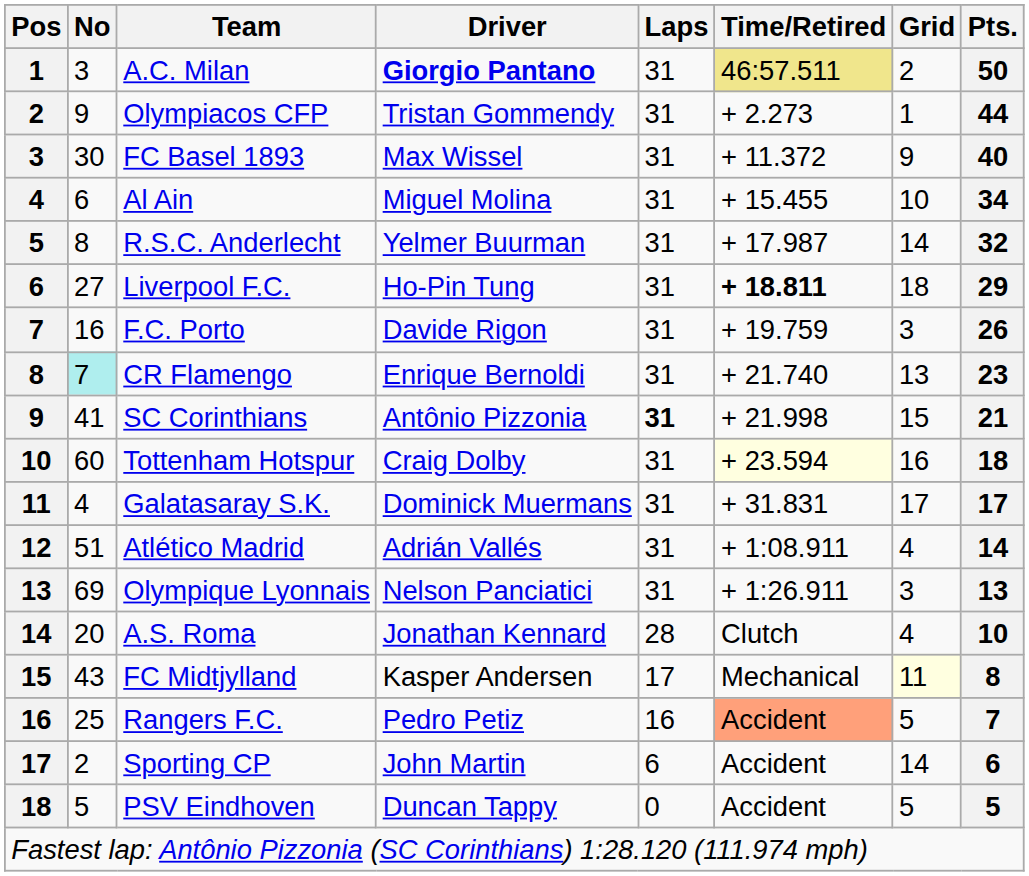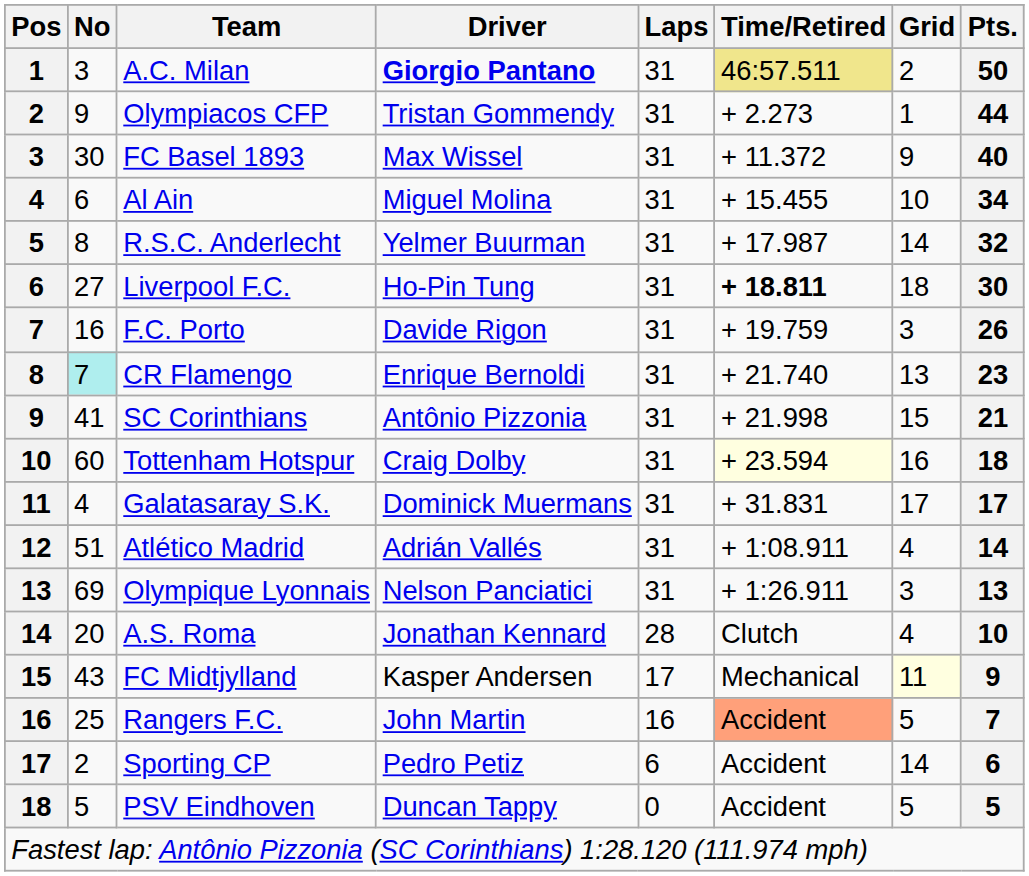Liverpool F.C. | Pts.: 29 -> 30
SC Corinthians | Laps: bold -> normal
FC Midtjylland | Pts.: 8 -> 9
Rangers F.C. | Driver: Pedro Petiz -> John Martin
Sporting CP | Driver: John Martin -> Pedro Petiz
